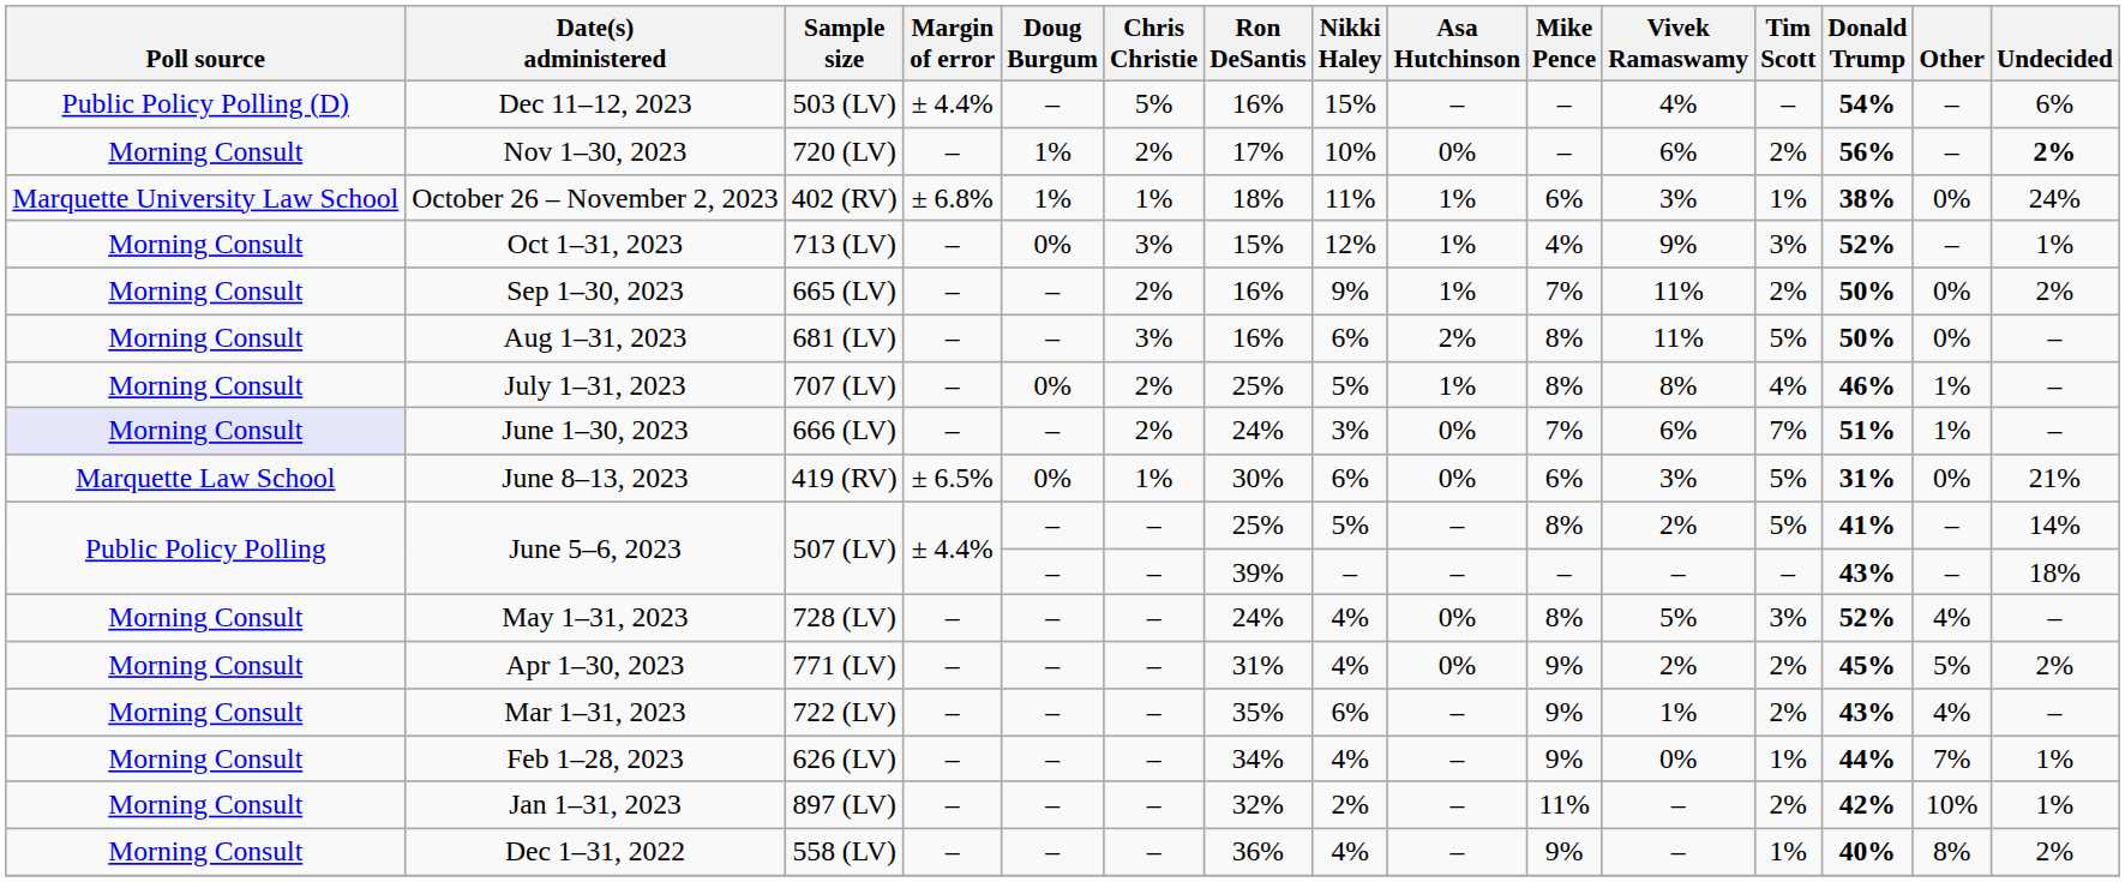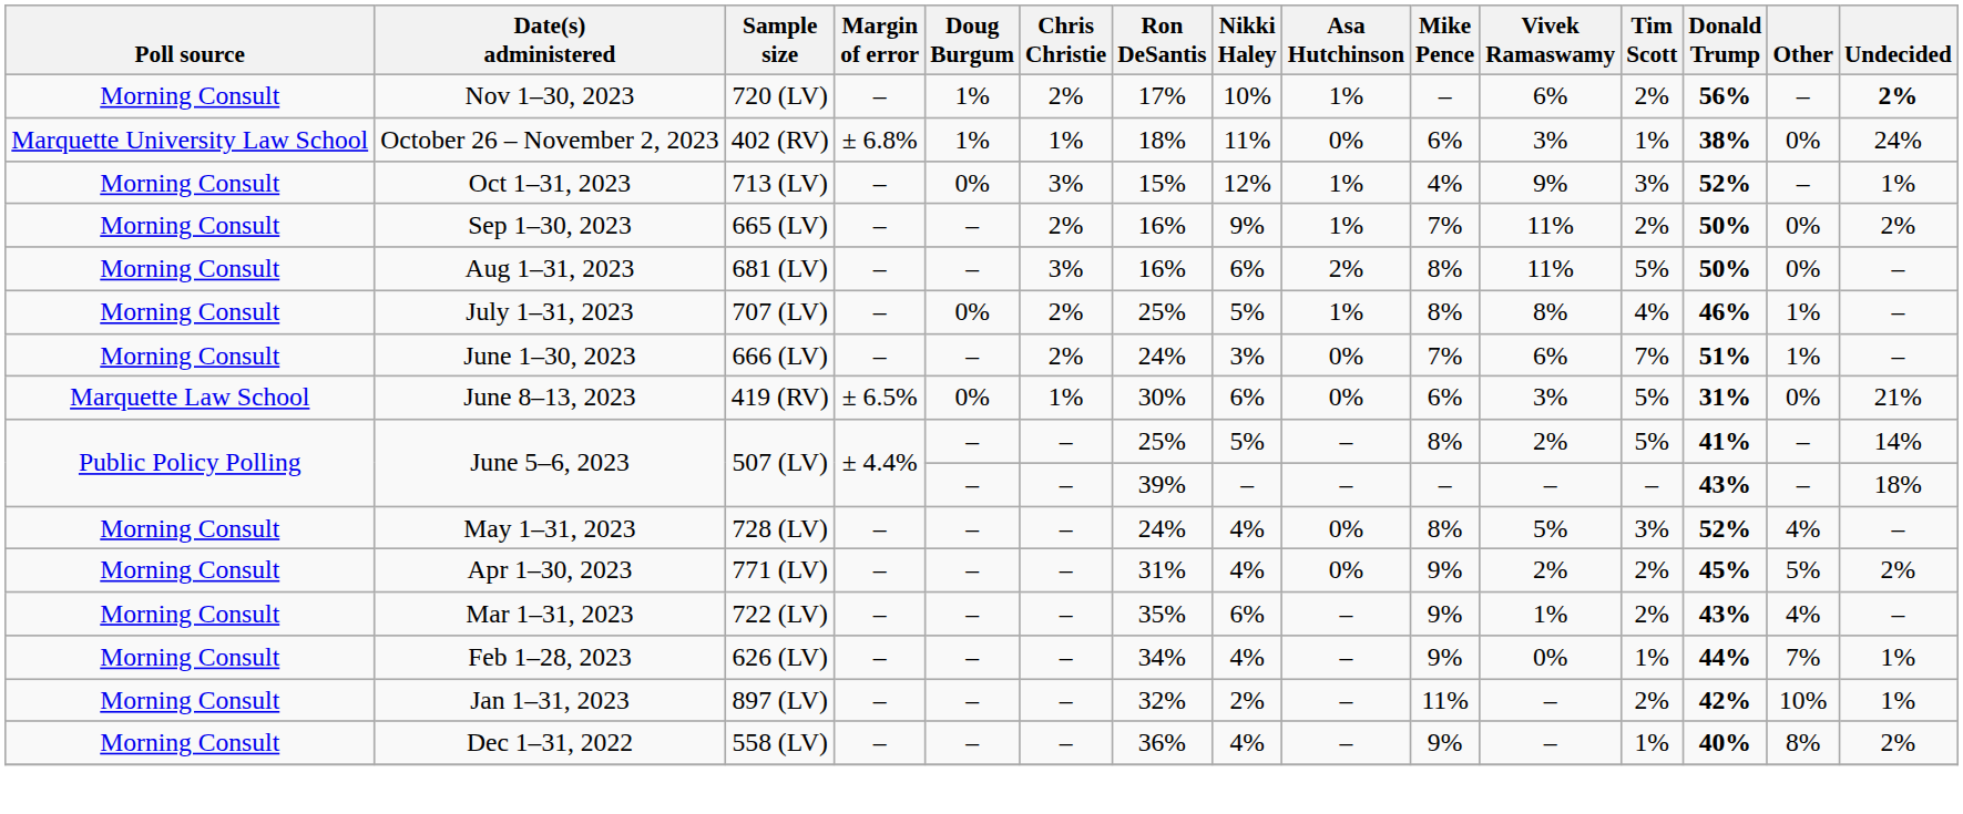- row: Public Policy Polling (D) | Dec 11–12, 2023 | 503 (LV) | ± 4.4% | – | 5% | 16% | 15% | – | – | 4% | – | 54% | – | 6%
Nov 1–30, 2023 | Asa Hutchinson: 0% -> 1%
October 26 – November 2, 2023 | Asa Hutchinson: 1% -> 0%
June 1–30, 2023 | Poll source: lavender background -> no background
